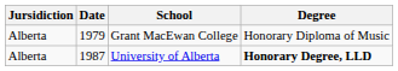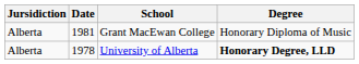Grant MacEwan College | Date: 1979 -> 1981
University of Alberta | Date: 1987 -> 1978
